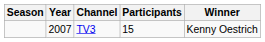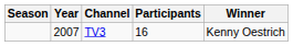TV3 | Participants: 15 -> 16
